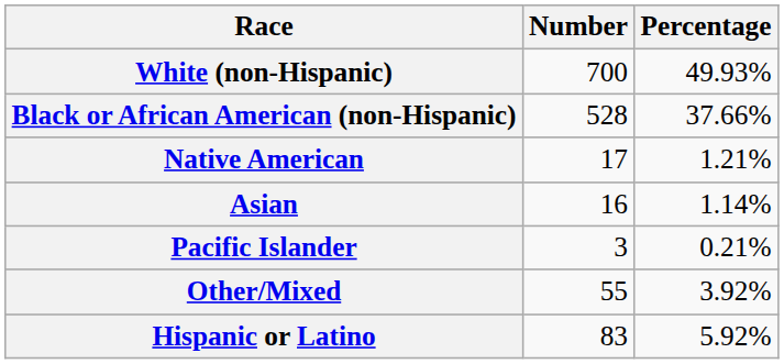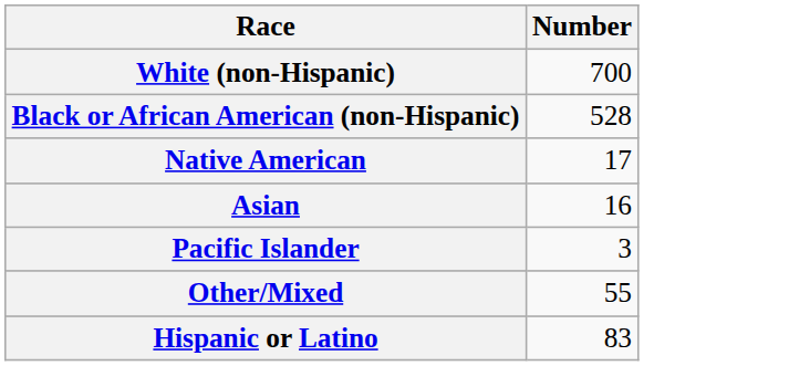- column: Percentage | 49.93% | 37.66% | 1.21% | 1.14% | 0.21% | 3.92% | 5.92%
